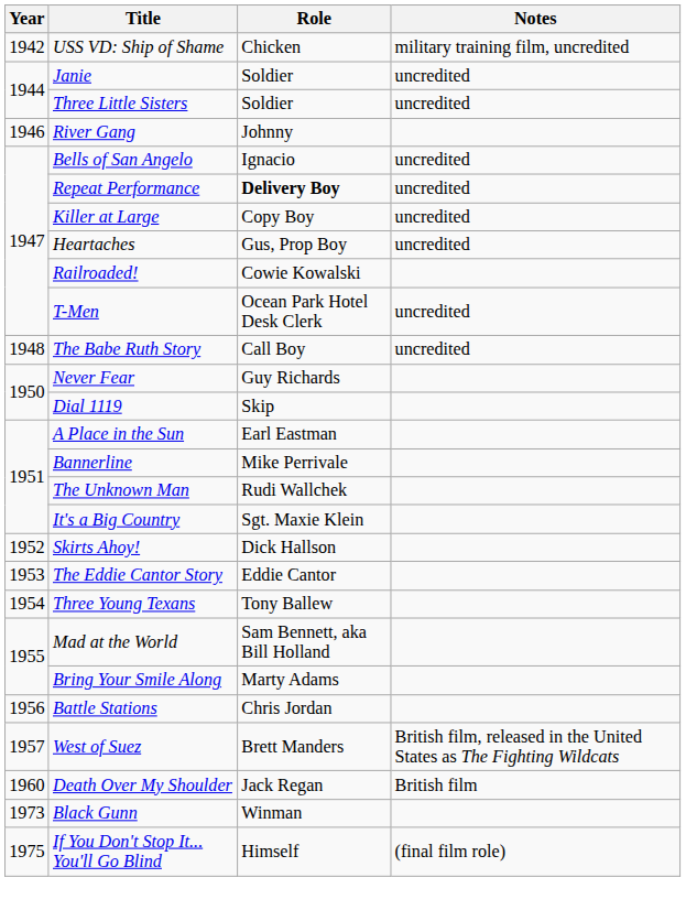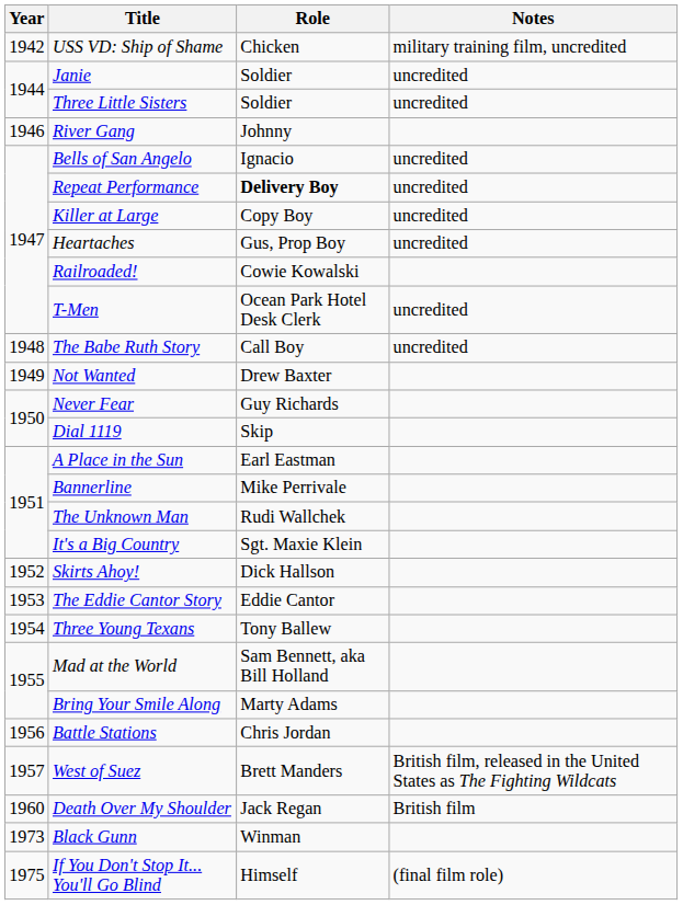+ row: 1949 | Not Wanted | Drew Baxter
